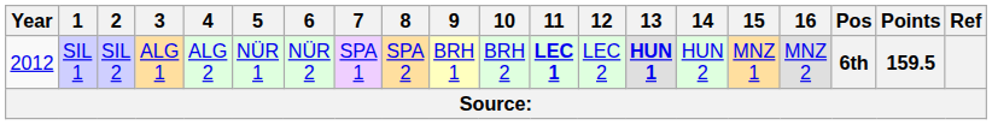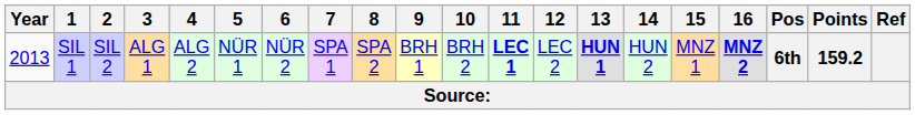SIL 1 | Year: 2012 -> 2013
SIL 1 | 16: normal -> bold
SIL 1 | Points: 159.5 -> 159.2
